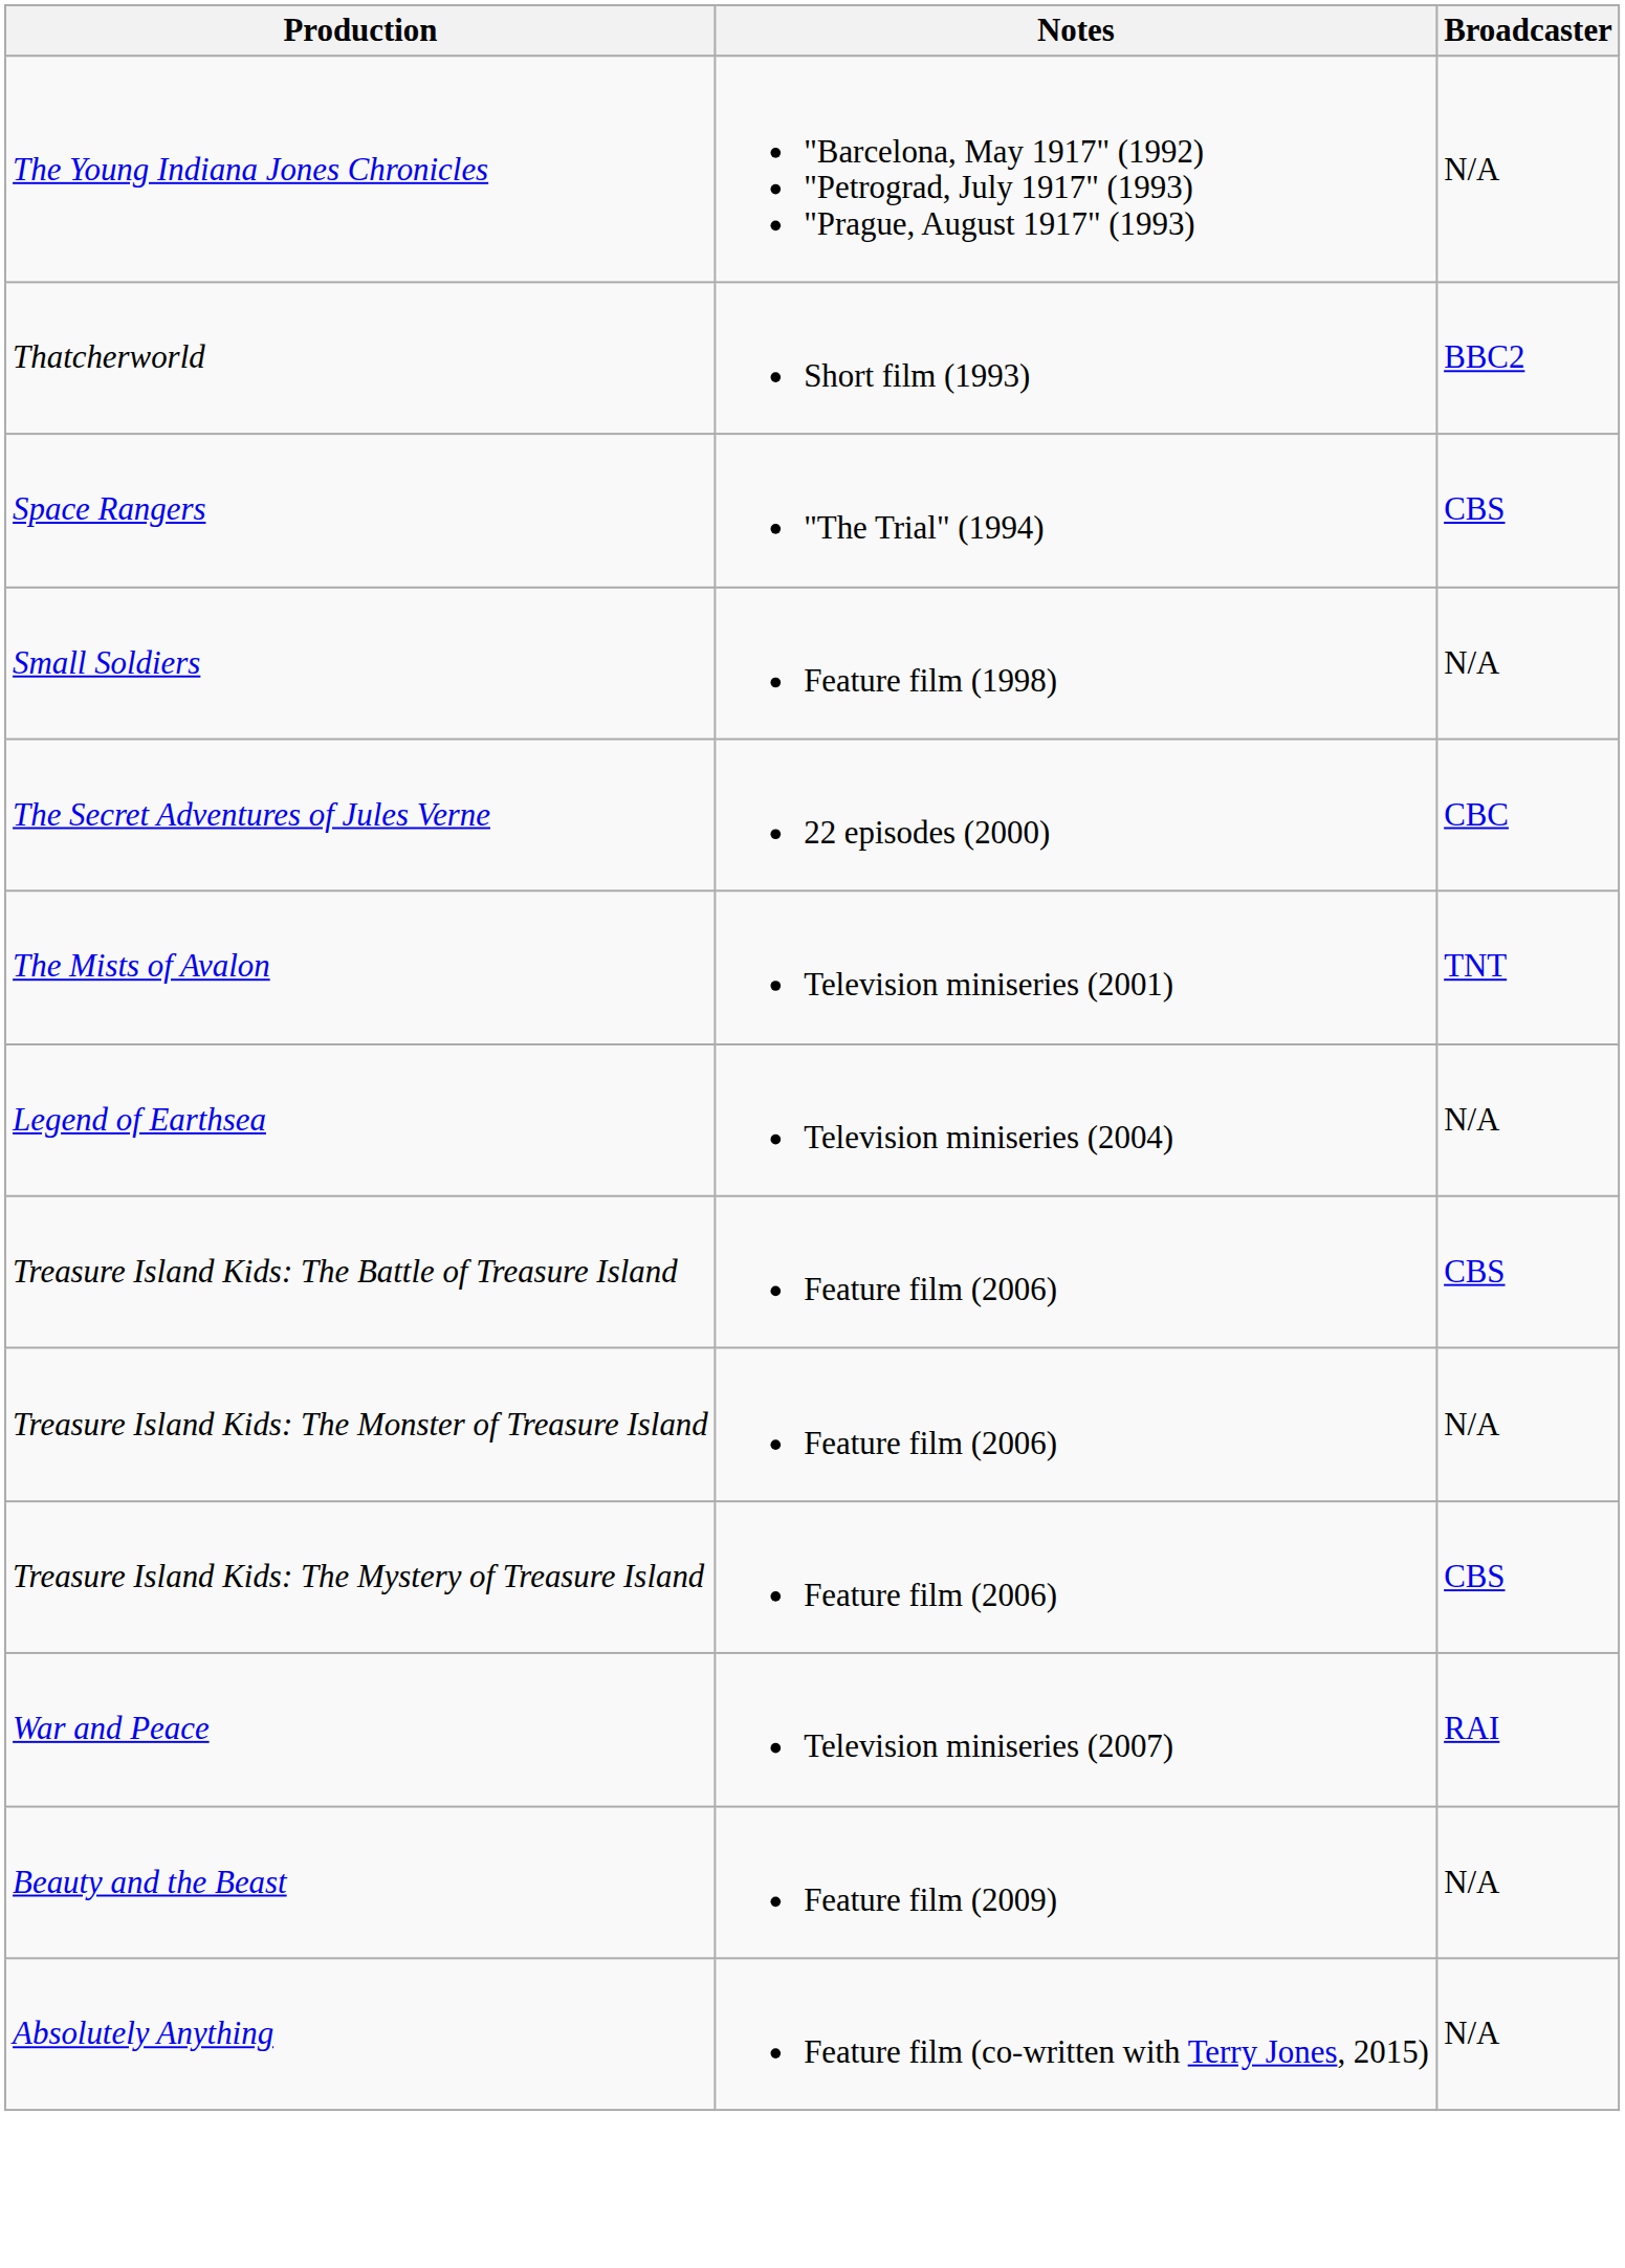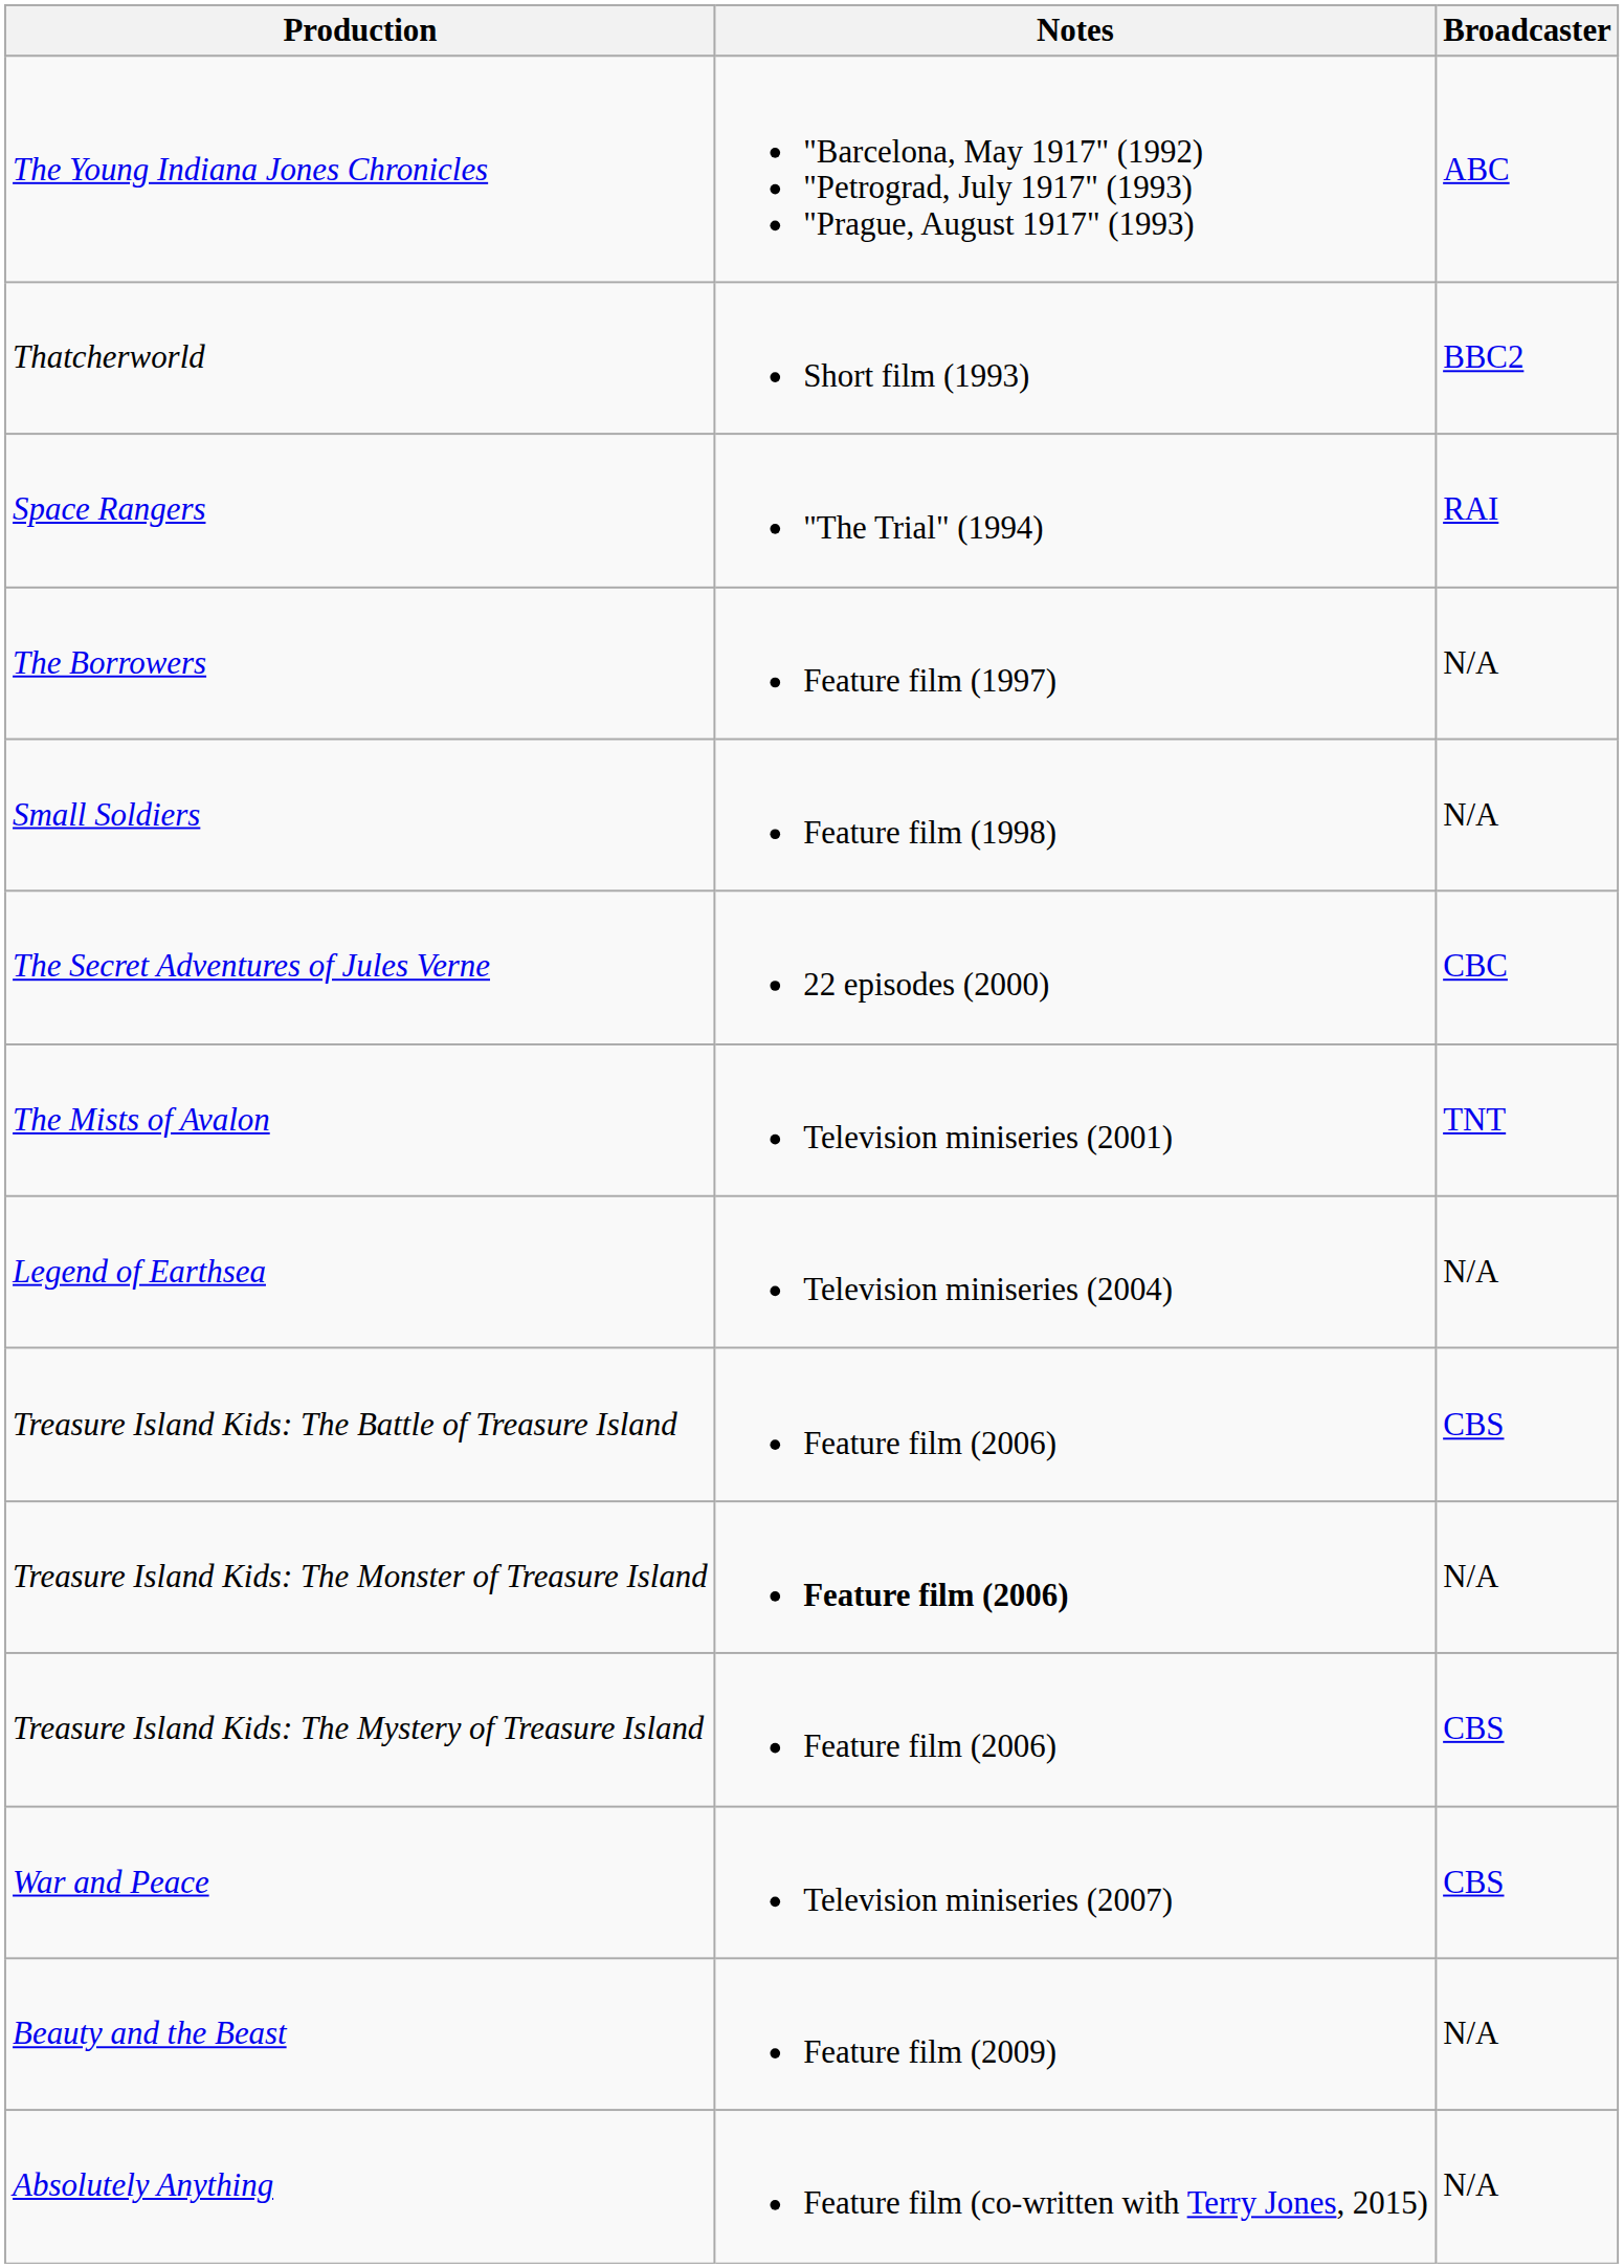The Young Indiana Jones Chronicles | Broadcaster: N/A -> ABC
Space Rangers | Broadcaster: CBS -> RAI
+ row: The Borrowers | Feature film (1997) | N/A
Treasure Island Kids: The Monster of Treasure Island | Notes: normal -> bold
War and Peace | Broadcaster: RAI -> CBS
